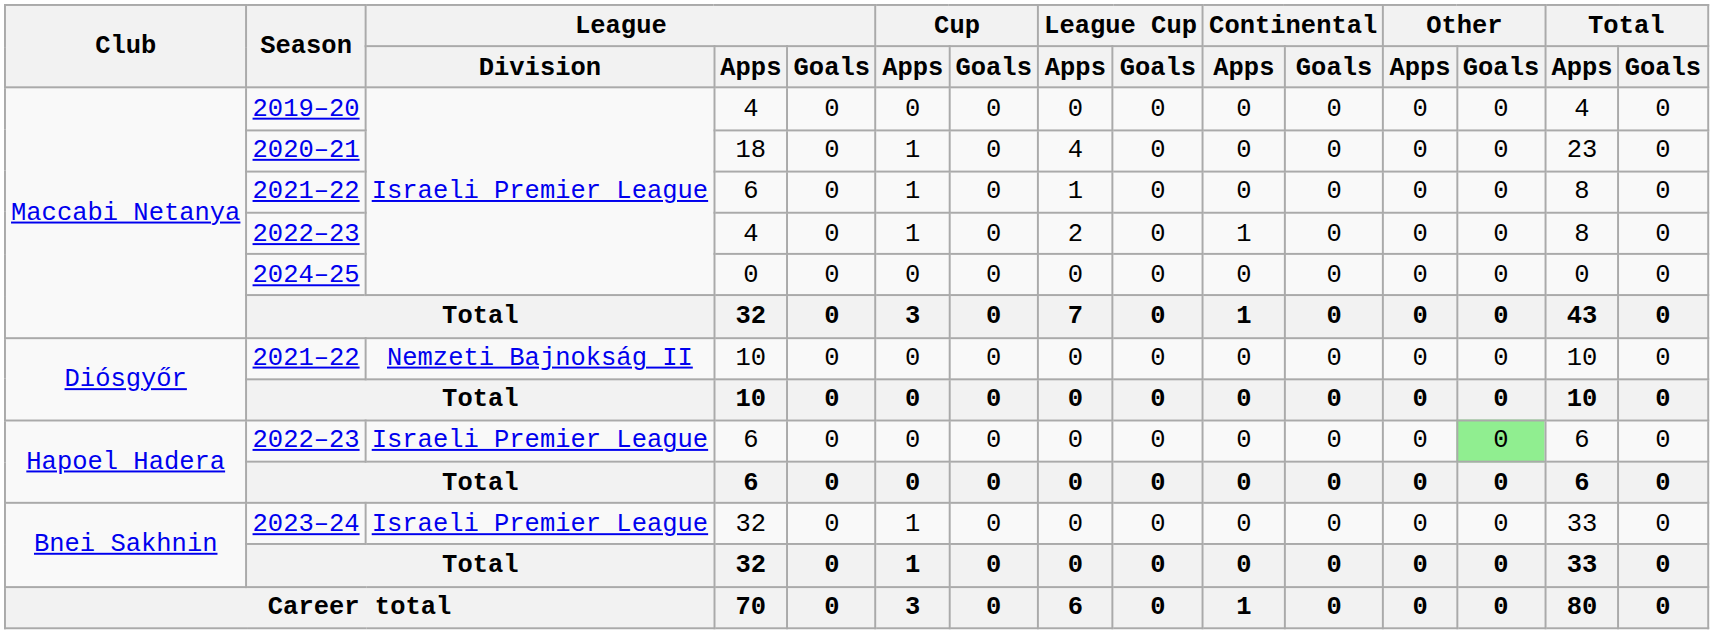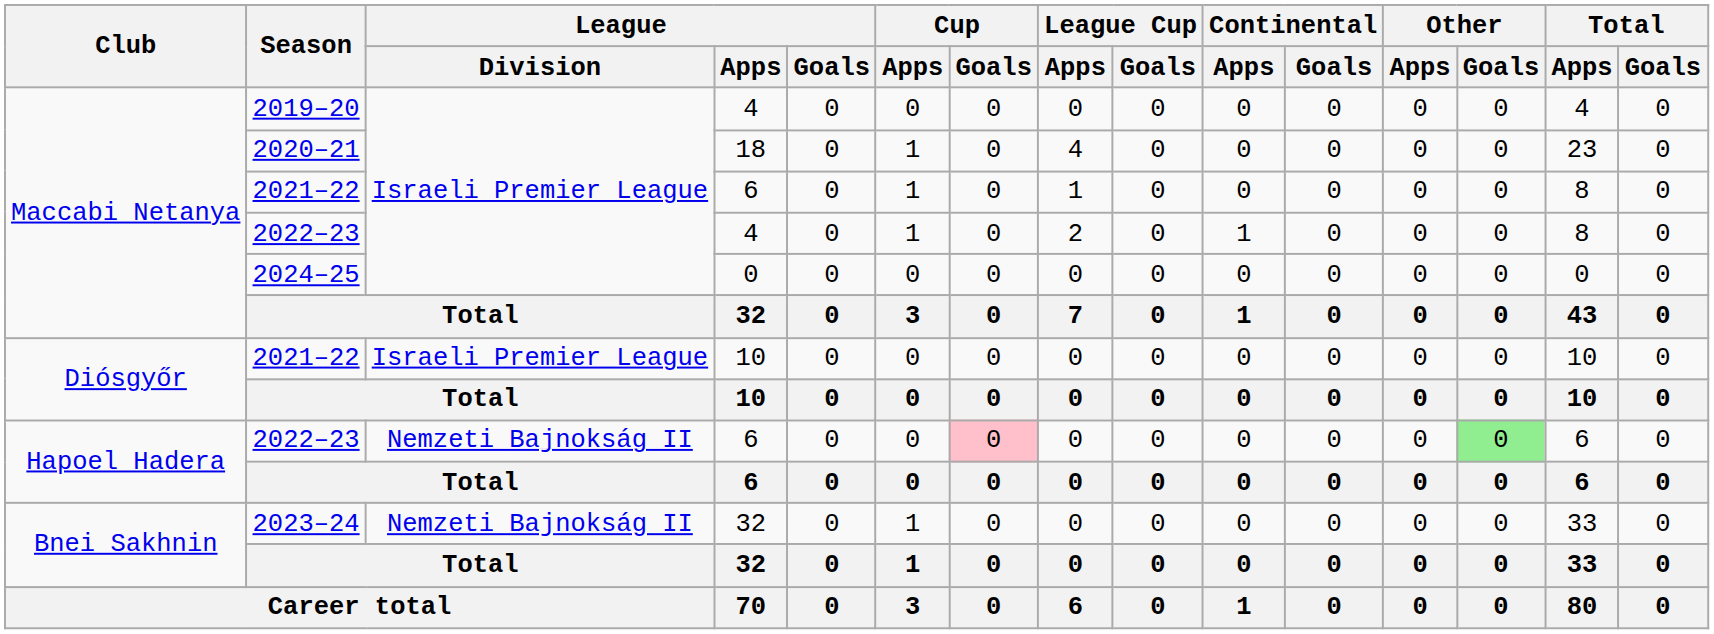2021–22 / 10 | League / Division: Nemzeti Bajnokság II -> Israeli Premier League
2022–23 / 6 | League / Division: Israeli Premier League -> Nemzeti Bajnokság II
2022–23 / 6 | Cup / Goals: no background -> pink background
2023–24 | League / Division: Israeli Premier League -> Nemzeti Bajnokság II
